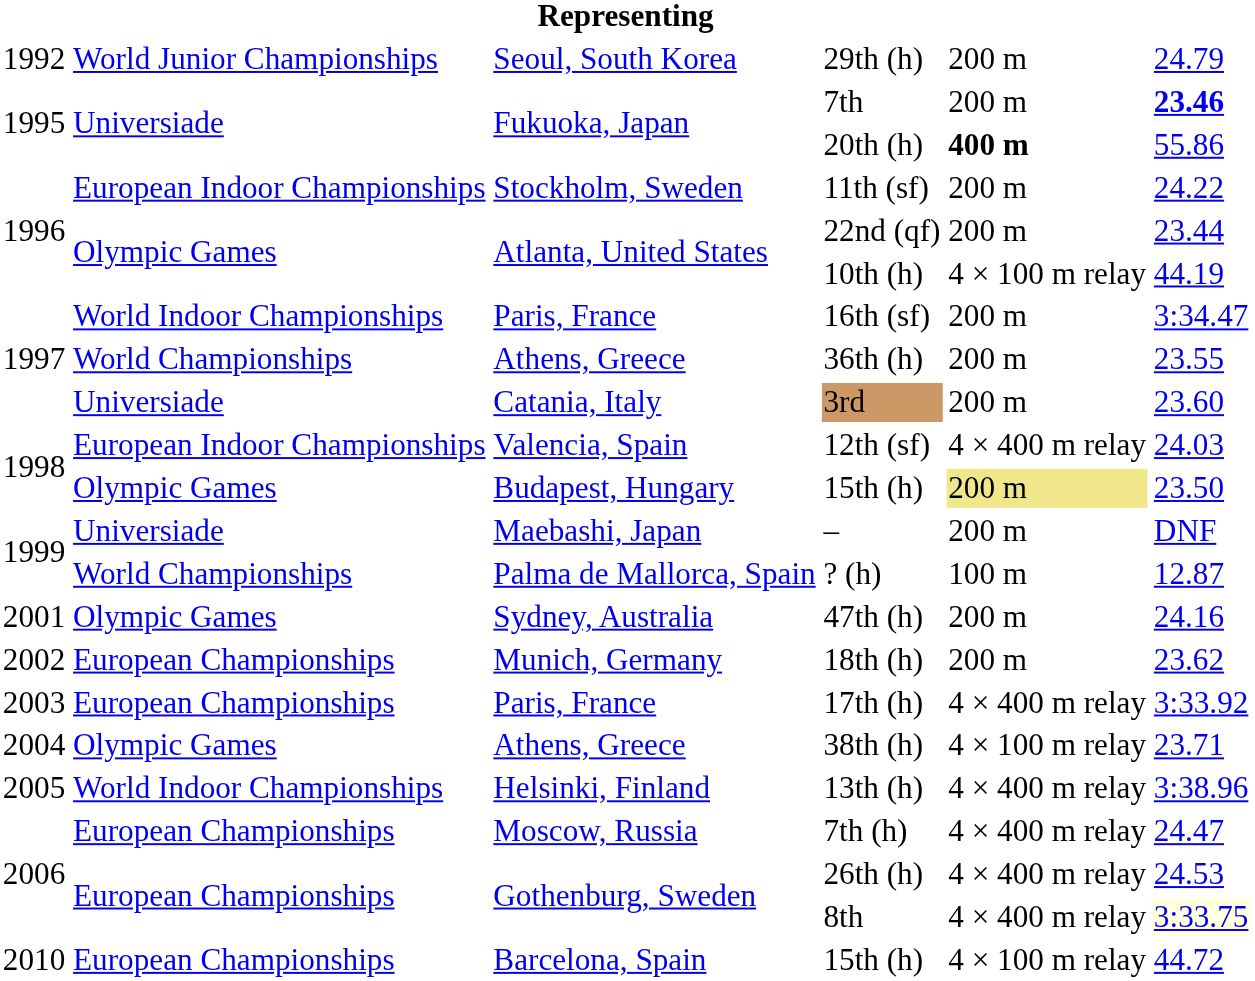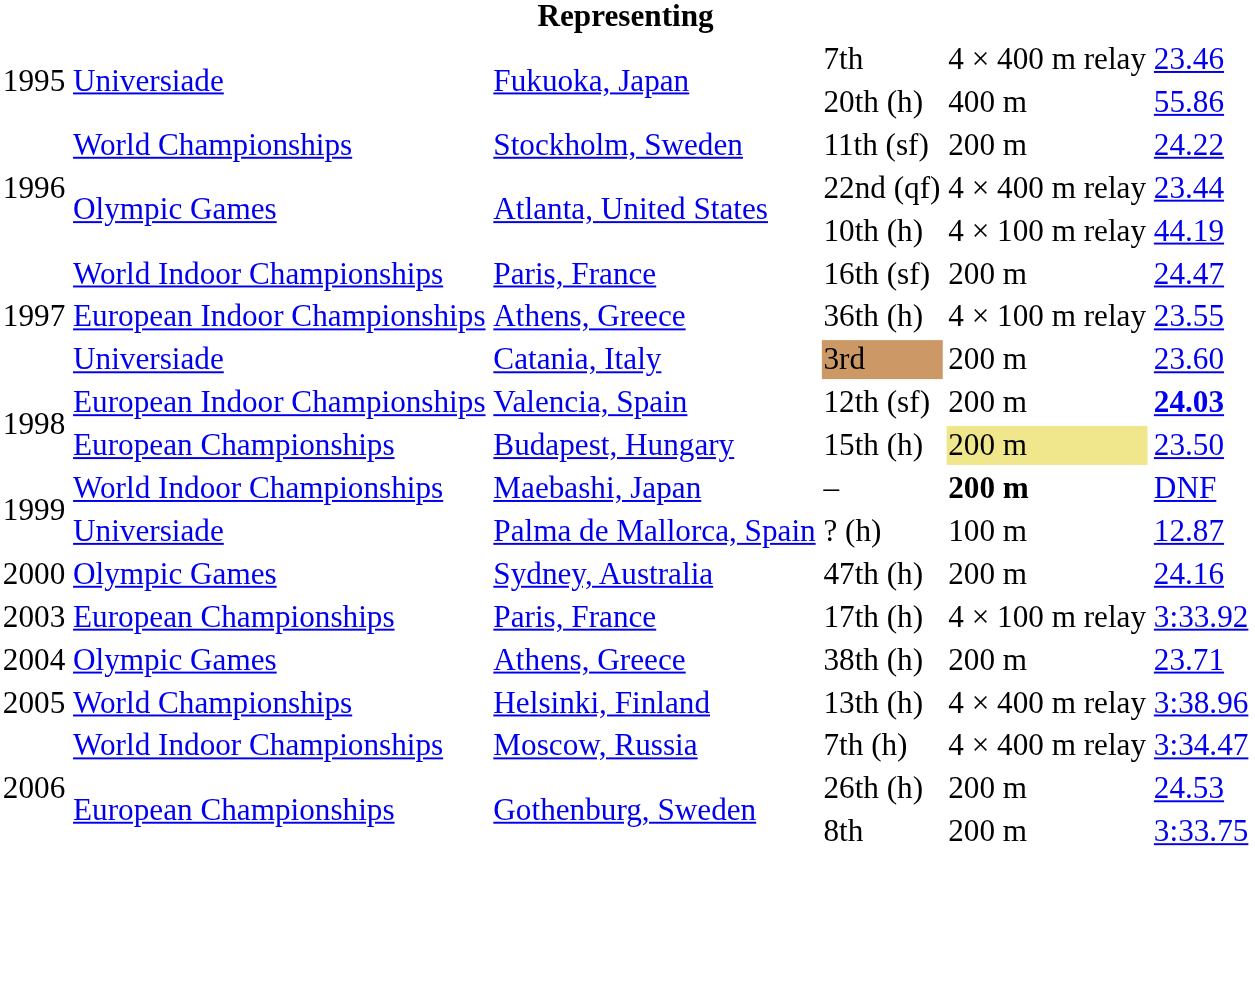- row: 1992 | World Junior Championships | Seoul, South Korea | 29th (h) | 200 m | 24.79
7th | column 5: 200 m -> 4 × 400 m relay
7th | column 6: bold -> normal
20th (h) | column 5: bold -> normal
11th (sf) | column 2: European Indoor Championships -> World Championships
22nd (qf) | column 5: 200 m -> 4 × 400 m relay
16th (sf) | column 6: 3:34.47 -> 24.47
36th (h) | column 2: World Championships -> European Indoor Championships
36th (h) | column 5: 200 m -> 4 × 100 m relay
12th (sf) | column 5: 4 × 400 m relay -> 200 m
12th (sf) | column 6: normal -> bold
Budapest, Hungary / 15th (h) | column 2: Olympic Games -> European Championships
– | column 2: Universiade -> World Indoor Championships
– | column 5: normal -> bold
? (h) | column 2: World Championships -> Universiade
47th (h) | column 1: 2001 -> 2000
- row: 2002 | European Championships | Munich, Germany | 18th (h) | 200 m | 23.62
17th (h) | column 5: 4 × 400 m relay -> 4 × 100 m relay
38th (h) | column 5: 4 × 100 m relay -> 200 m
13th (h) | column 2: World Indoor Championships -> World Championships
7th (h) | column 2: European Championships -> World Indoor Championships
7th (h) | column 6: 24.47 -> 3:34.47
26th (h) | column 5: 4 × 400 m relay -> 200 m
8th | column 5: 4 × 400 m relay -> 200 m
8th | column 6: lightyellow background -> no background
- row: 2010 | European Championships | Barcelona, Spain | 15th (h) | 4 × 100 m relay | 44.72
